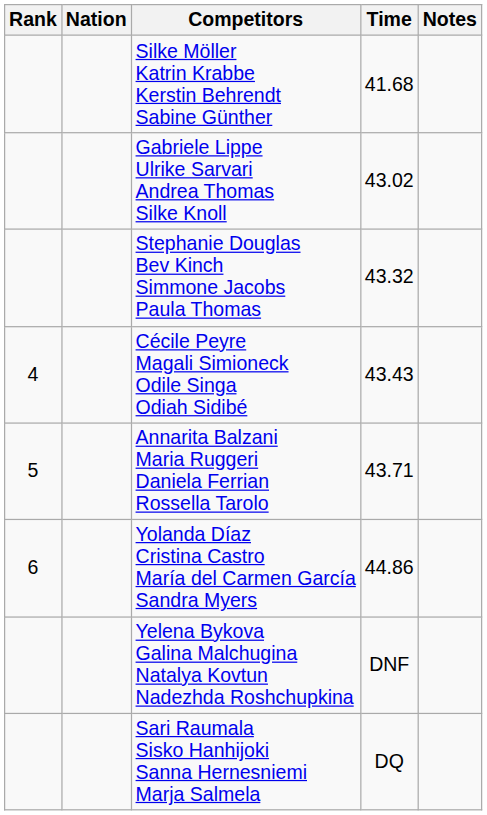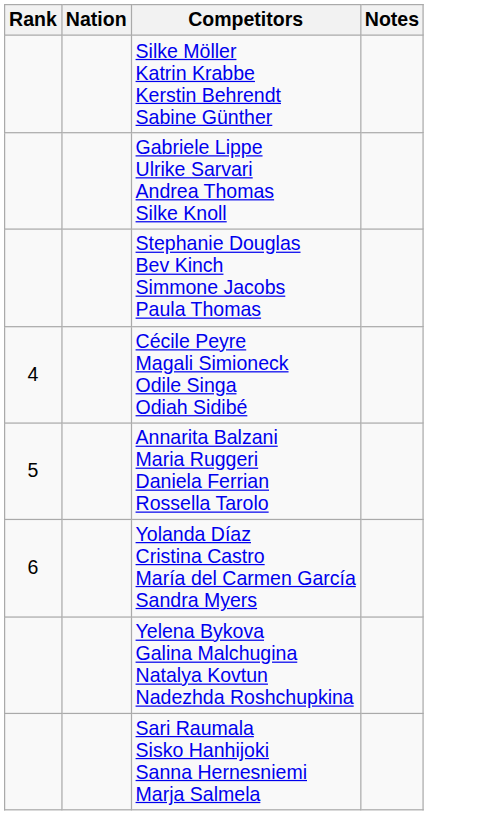- column: Time | 41.68 | 43.02 | 43.32 | 43.43 | 43.71 | 44.86 | DNF | DQ
